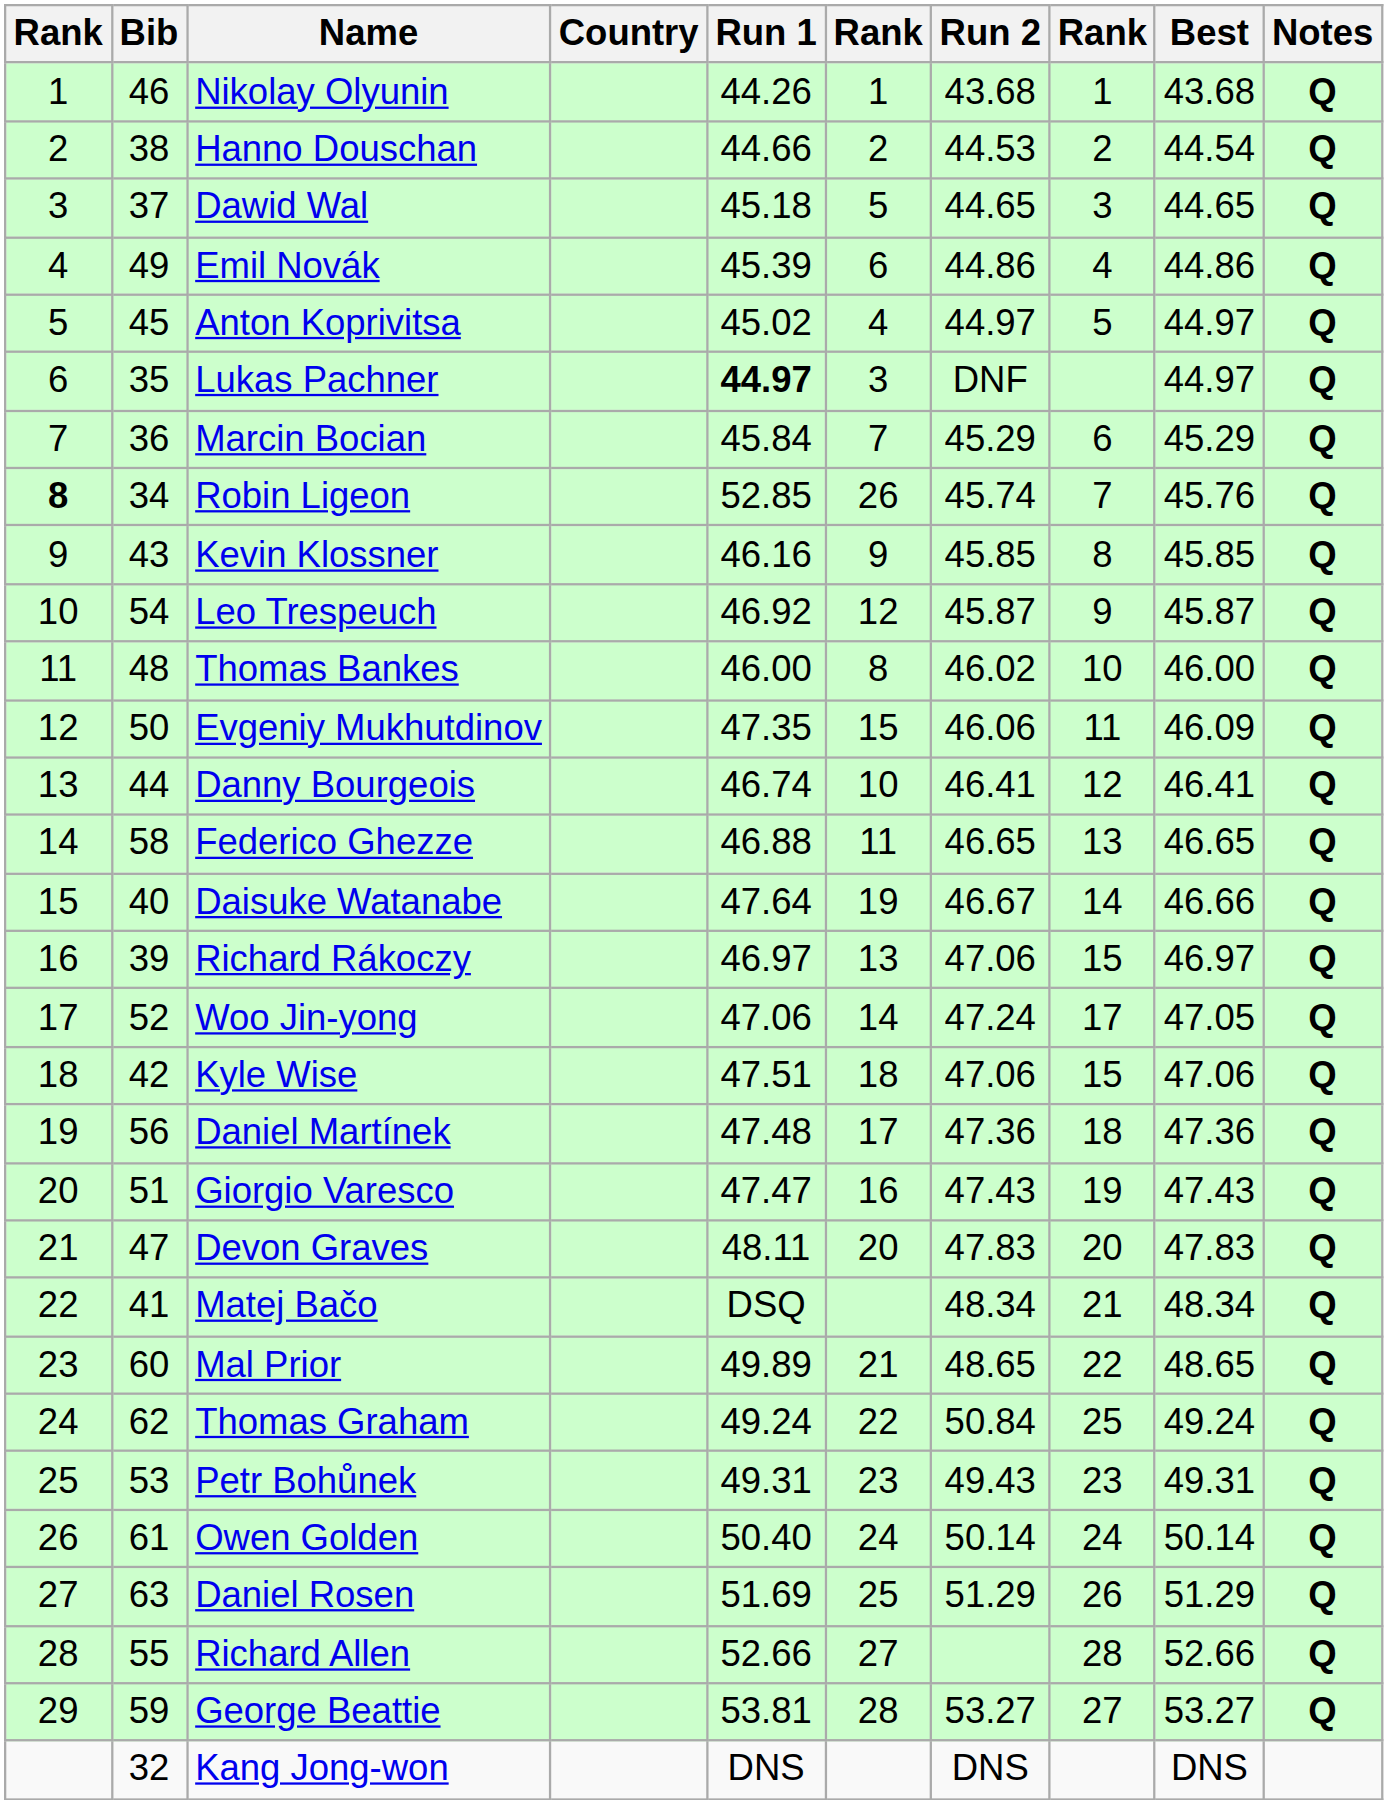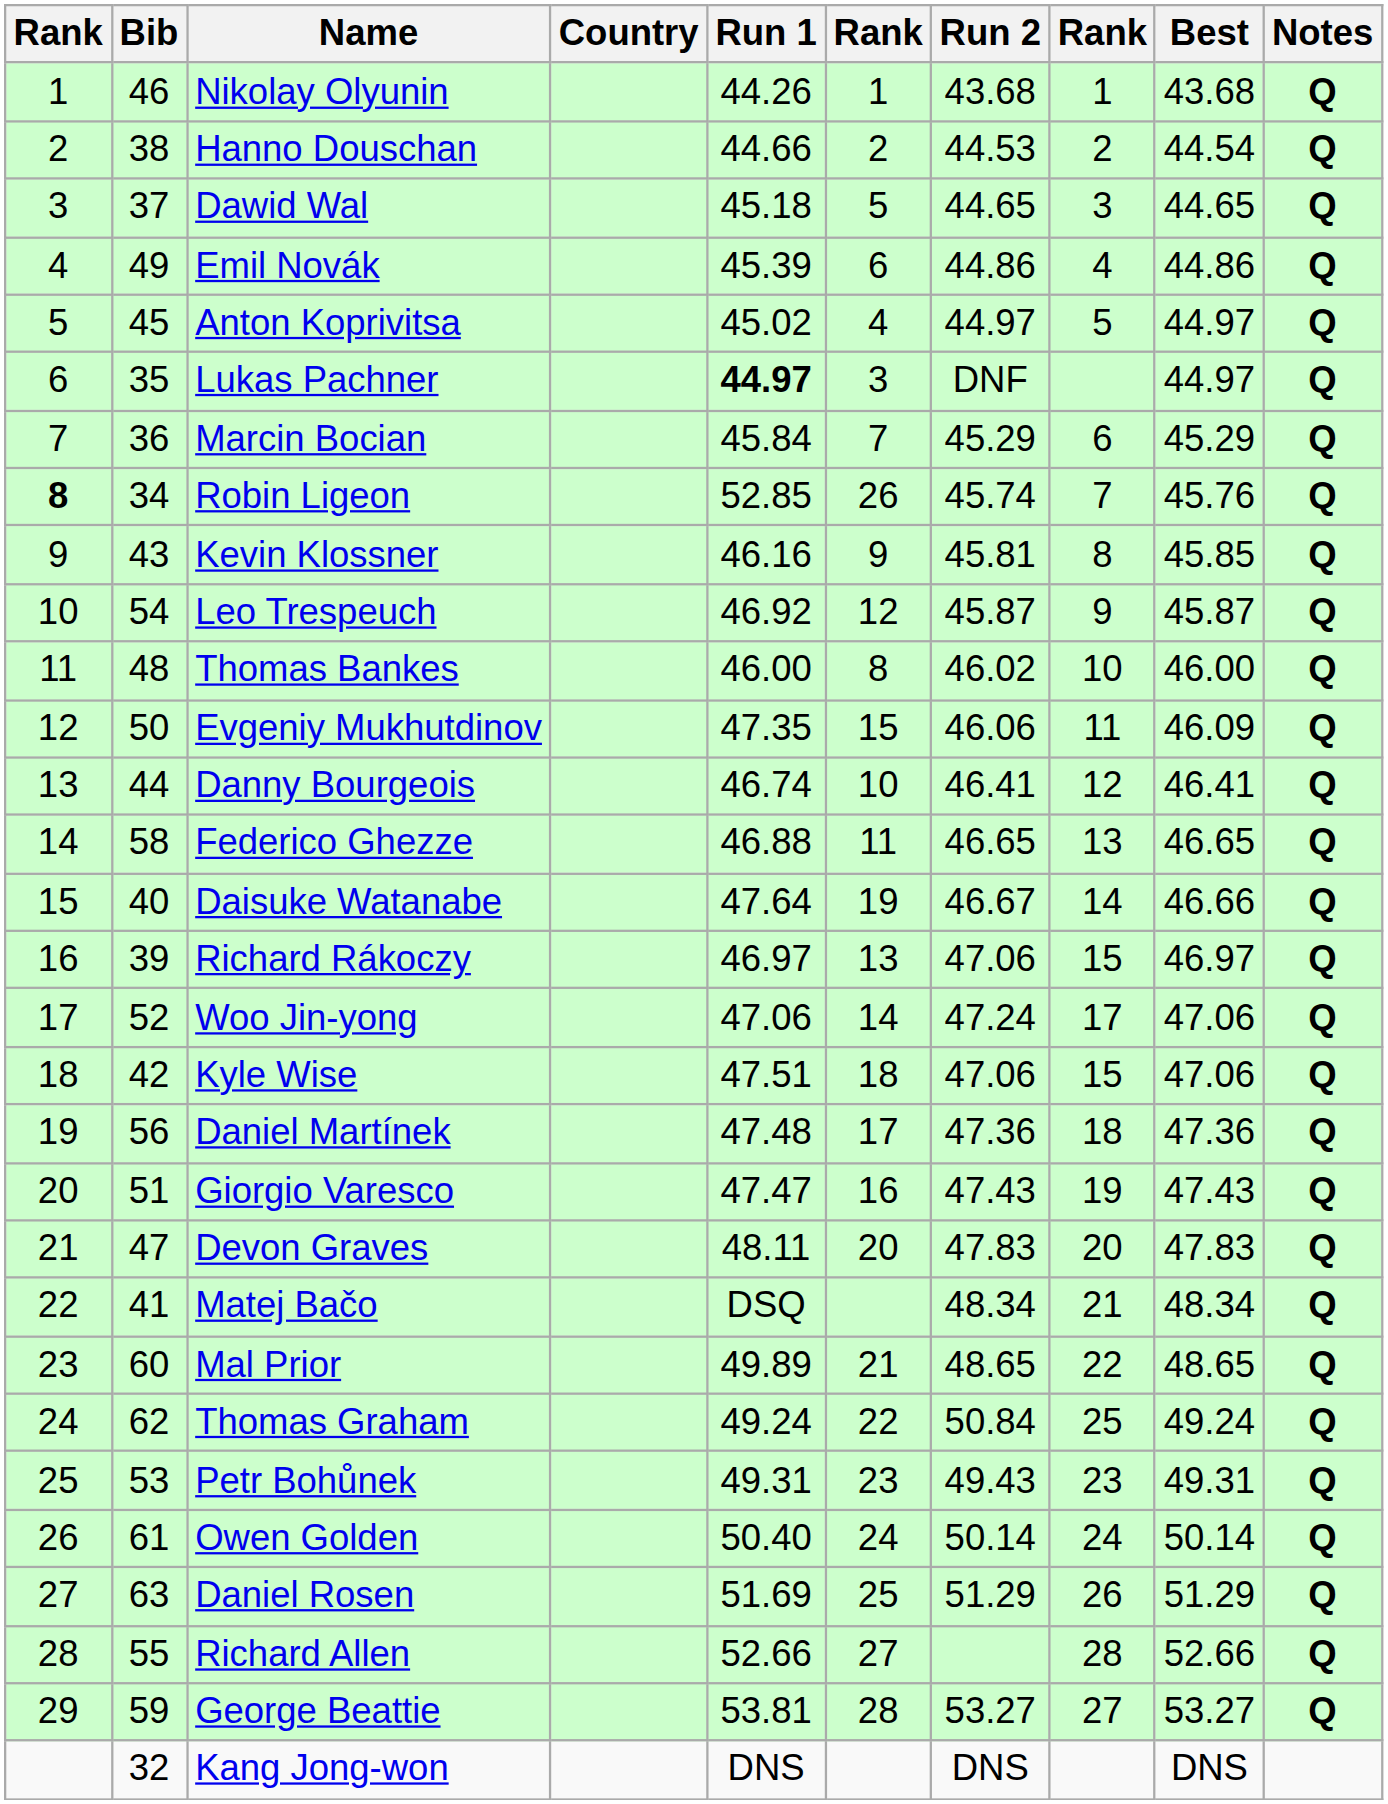Kevin Klossner | Run 2: 45.85 -> 45.81
Woo Jin-yong | Best: 47.05 -> 47.06
